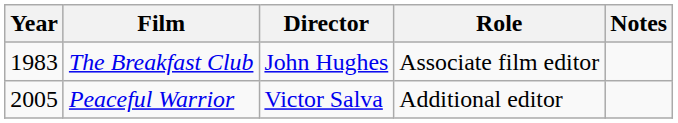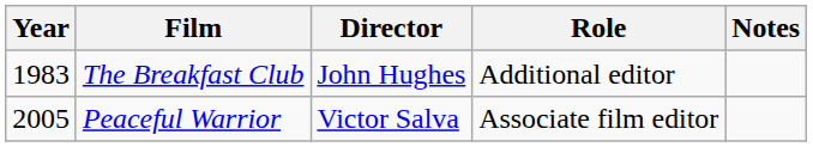The Breakfast Club | Role: Associate film editor -> Additional editor
Peaceful Warrior | Role: Additional editor -> Associate film editor
